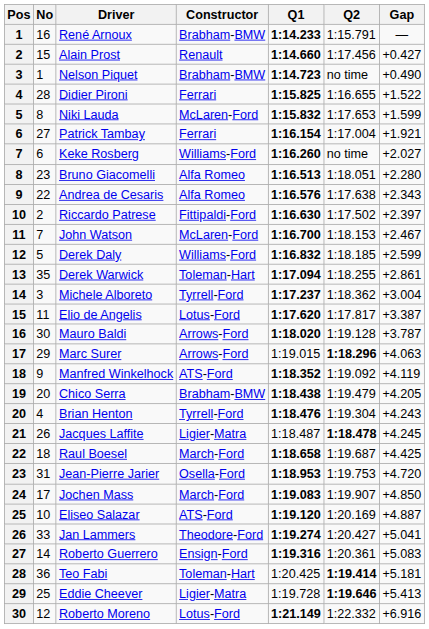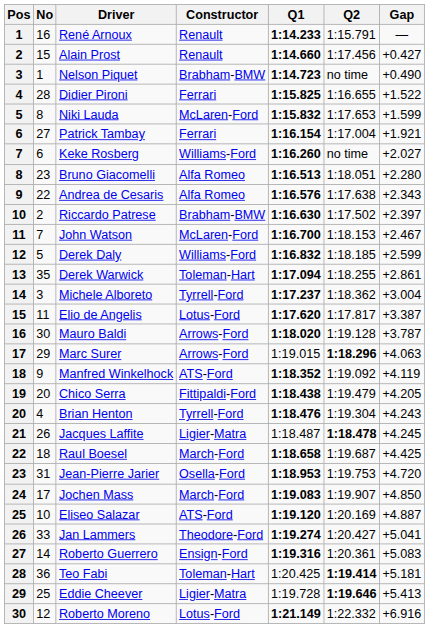René Arnoux | Constructor: Brabham-BMW -> Renault
Riccardo Patrese | Constructor: Fittipaldi-Ford -> Brabham-BMW
Chico Serra | Constructor: Brabham-BMW -> Fittipaldi-Ford
